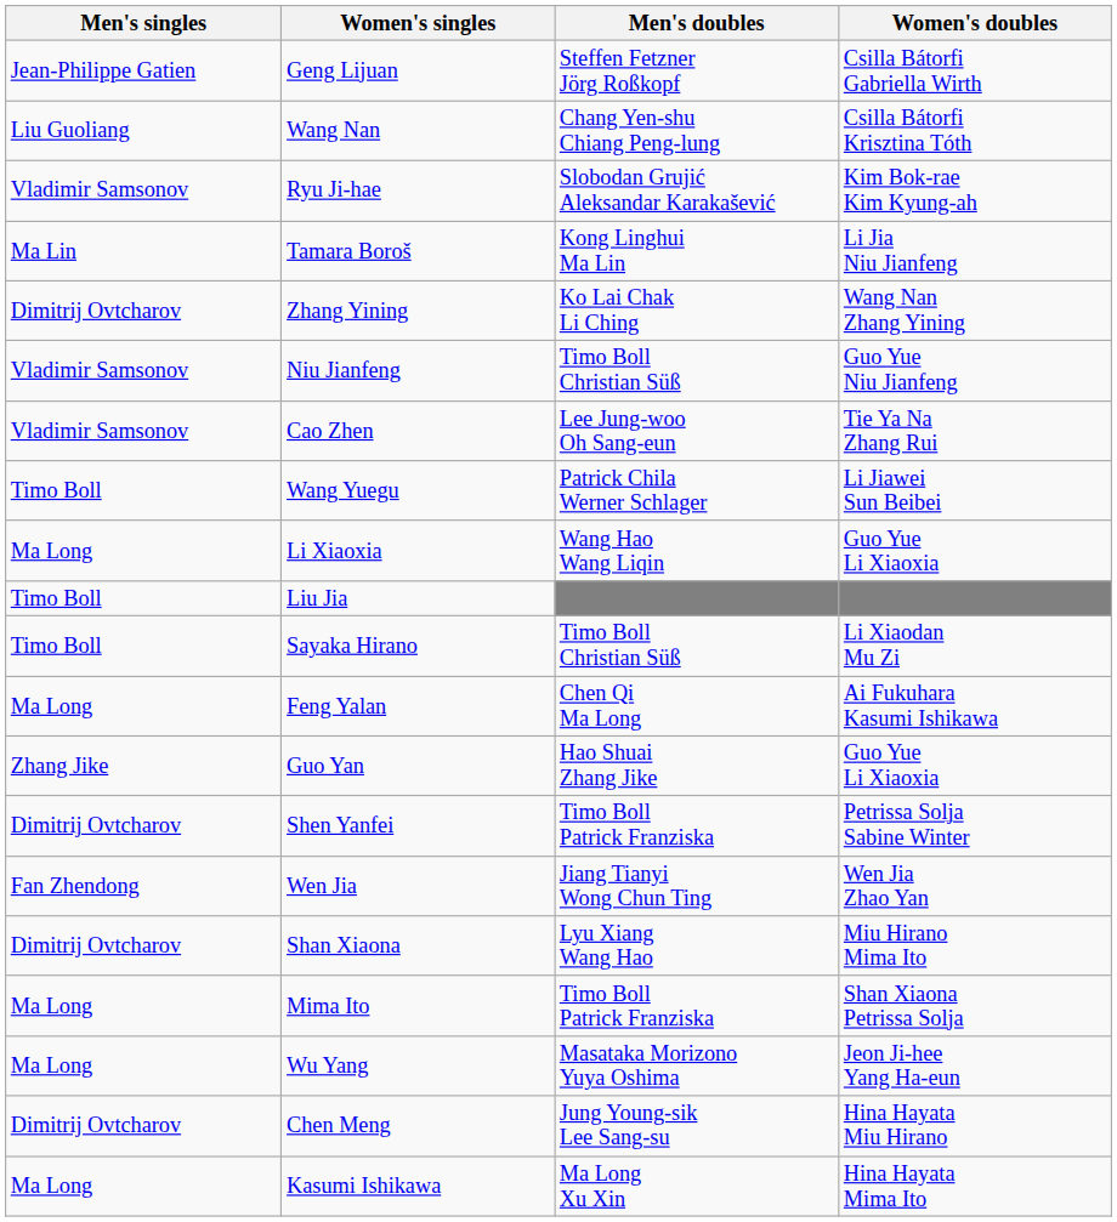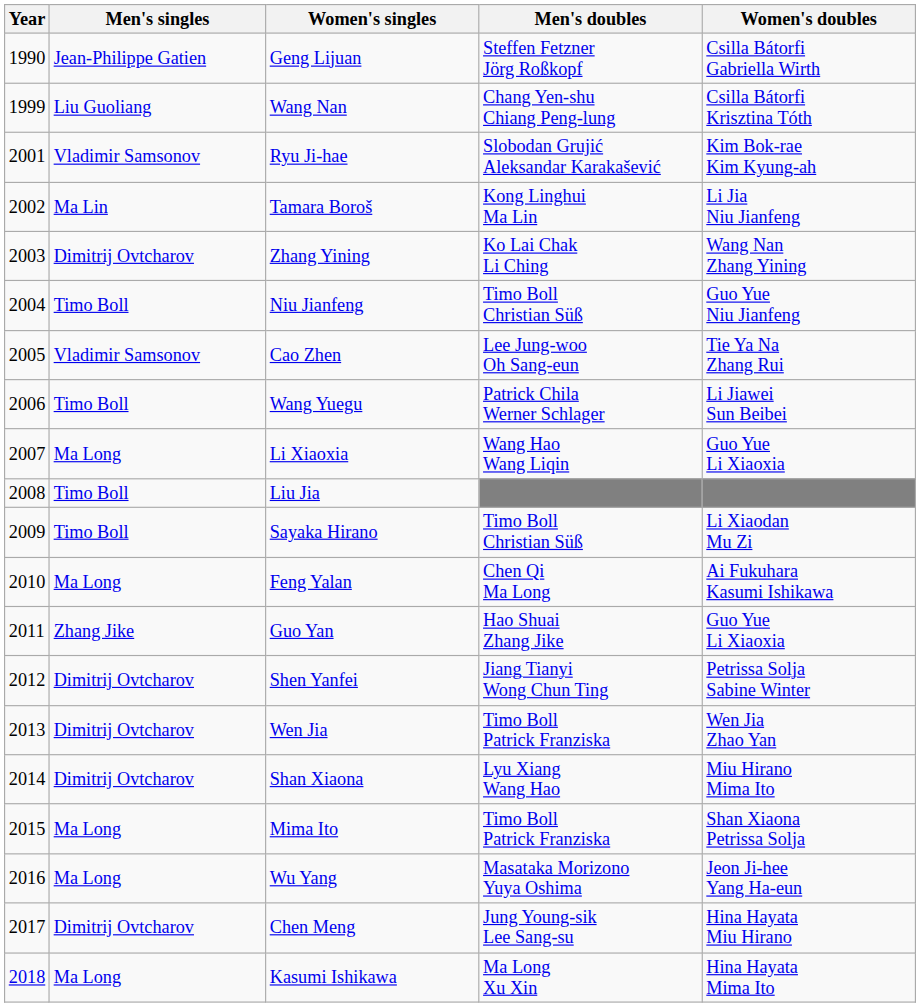+ column: Year | 1990 | 1999 | 2001 | 2002 | 2003 | 2004 | 2005 | 2006 | 2007 | 2008 | 2009 | 2010 | 2011 | 2012 | 2013 | 2014 | 2015 | 2016 | 2017 | 2018
Niu Jianfeng | Men's singles: Vladimir Samsonov -> Timo Boll
Shen Yanfei | Men's doubles: Timo Boll Patrick Franziska -> Jiang Tianyi Wong Chun Ting
Wen Jia | Men's singles: Fan Zhendong -> Dimitrij Ovtcharov
Wen Jia | Men's doubles: Jiang Tianyi Wong Chun Ting -> Timo Boll Patrick Franziska
